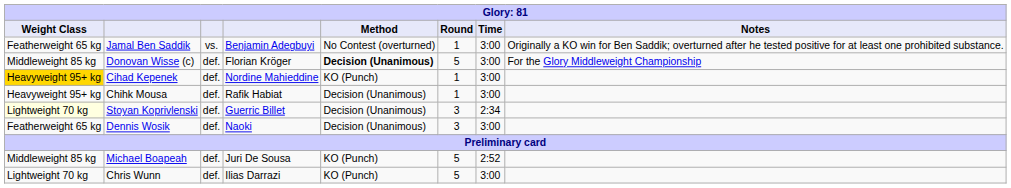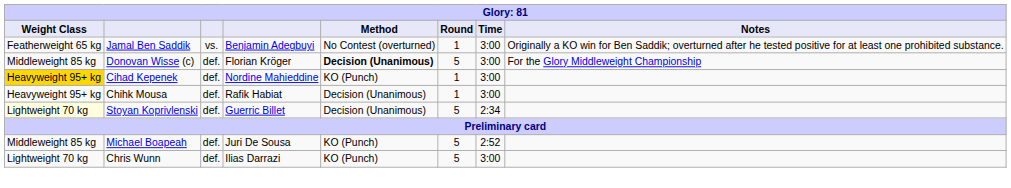Stoyan Koprivlenski | Round: 3 -> 5
- row: Featherweight 65 kg | Dennis Wosik | def. | Naoki | Decision (Unanimous) | 3 | 3:00
